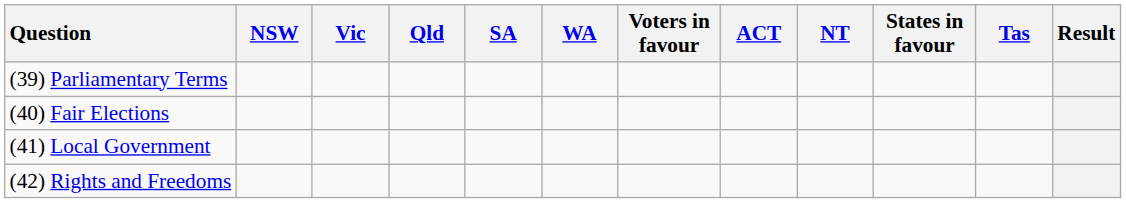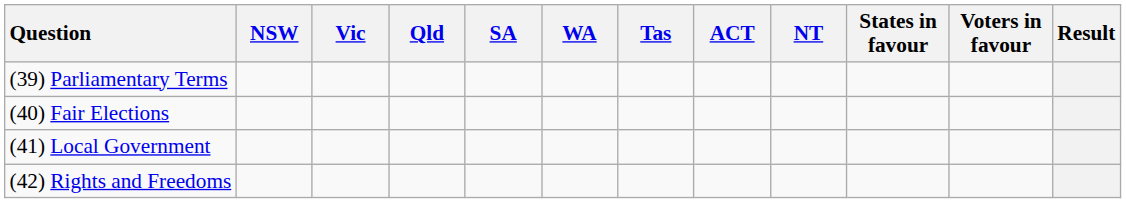columns swapped: Tas <-> Voters in favour
